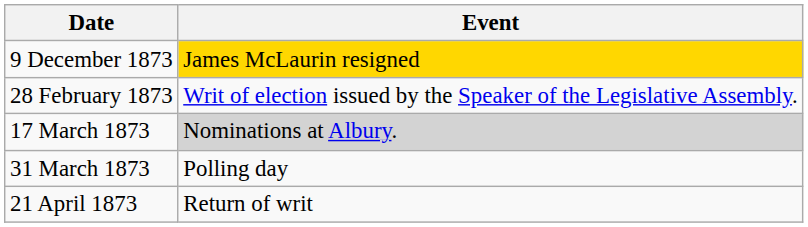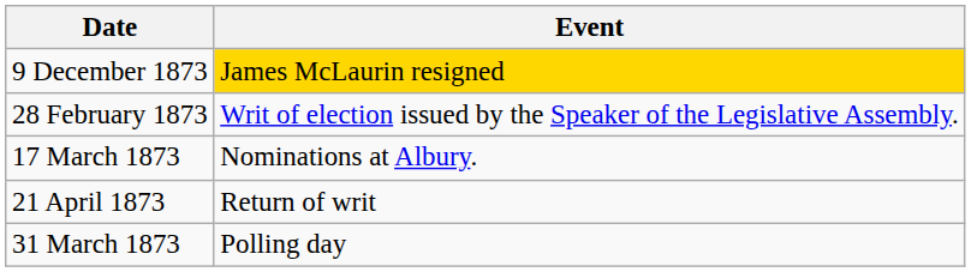17 March 1873 | Event: lightgrey background -> no background
rows swapped: 31 March 1873 <-> 21 April 1873
